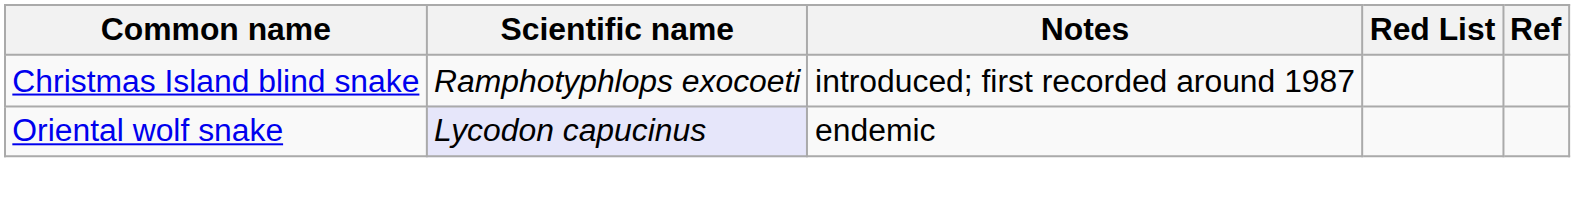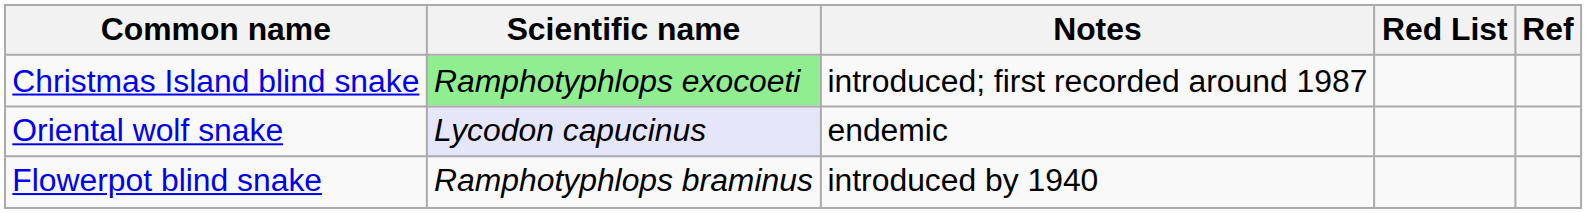Christmas Island blind snake | Scientific name: no background -> lightgreen background
+ row: Flowerpot blind snake | Ramphotyphlops braminus | introduced by 1940
